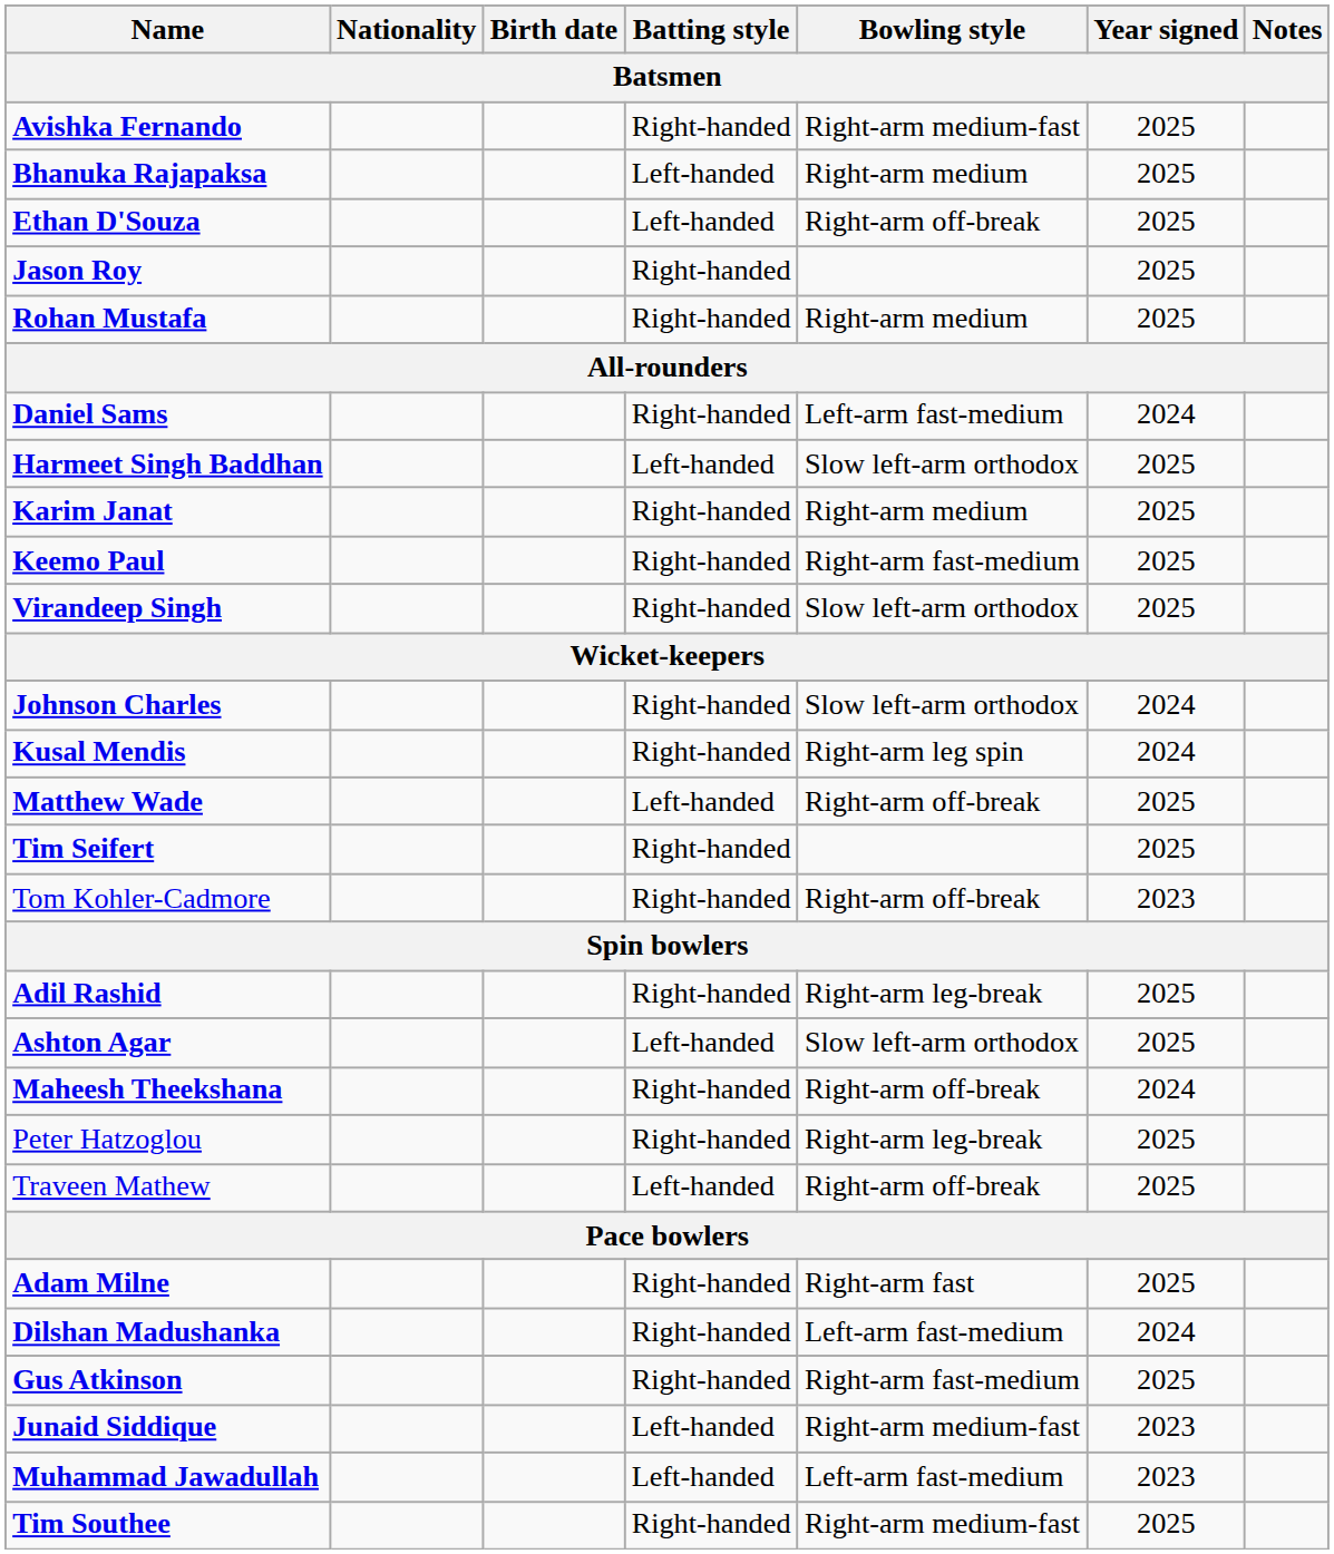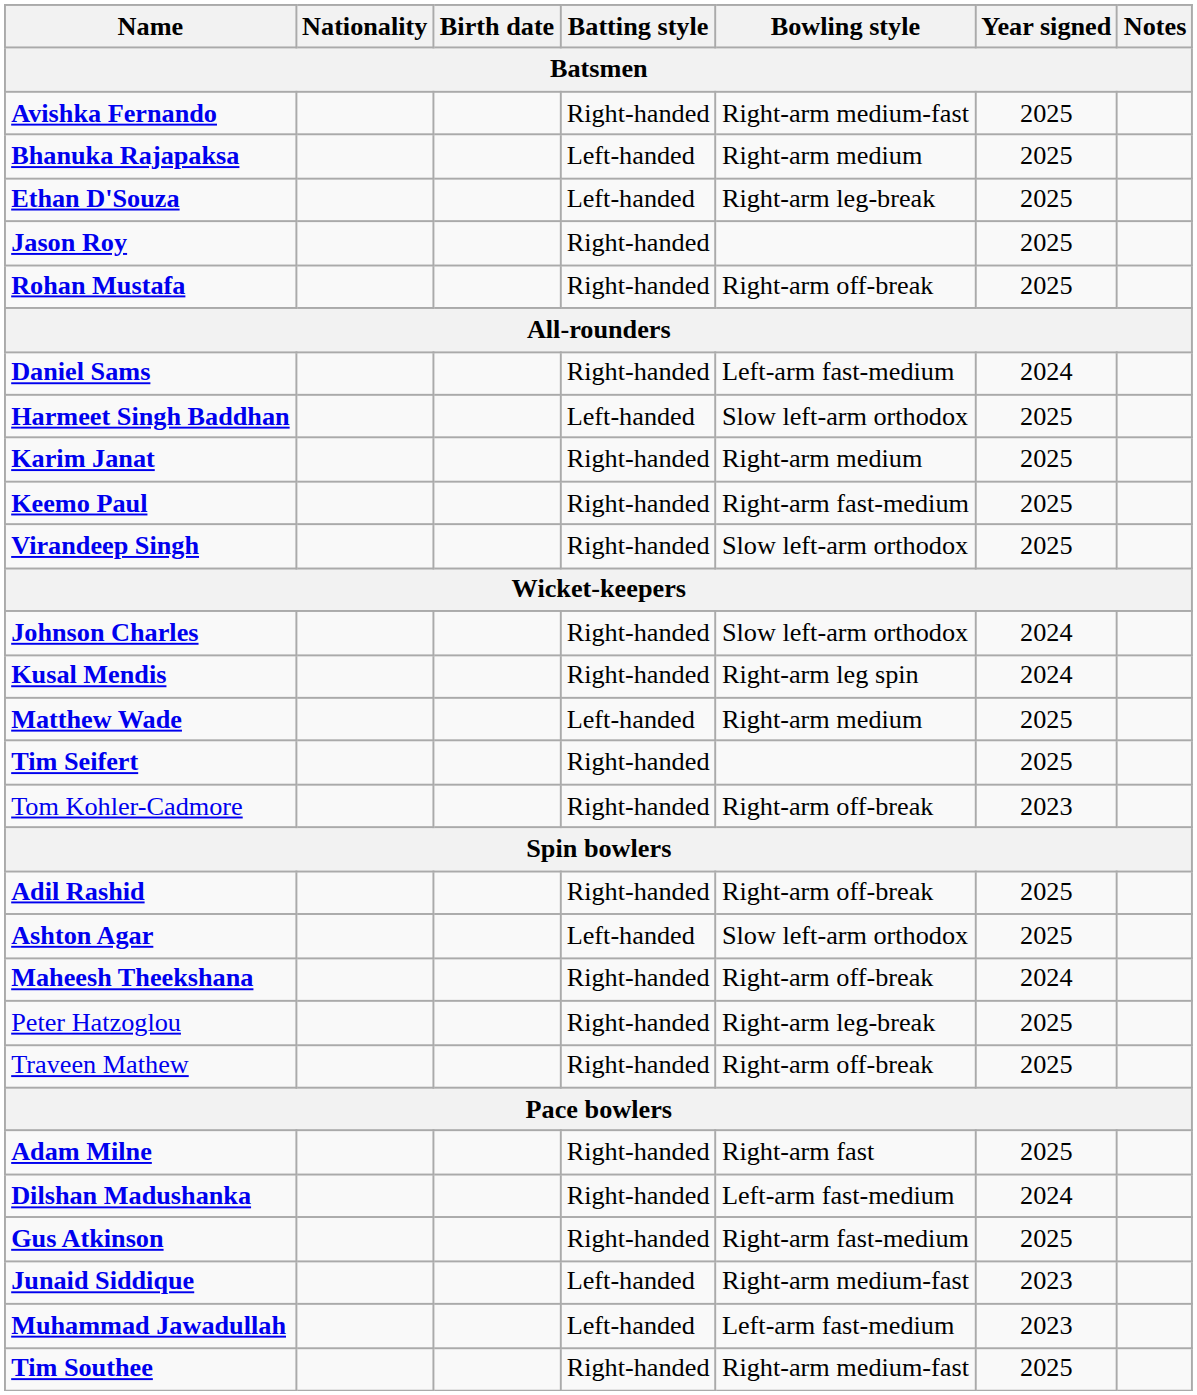Ethan D'Souza | Bowling style: Right-arm off-break -> Right-arm leg-break
Rohan Mustafa | Bowling style: Right-arm medium -> Right-arm off-break
Matthew Wade | Bowling style: Right-arm off-break -> Right-arm medium
Adil Rashid | Bowling style: Right-arm leg-break -> Right-arm off-break
Traveen Mathew | Batting style: Left-handed -> Right-handed
